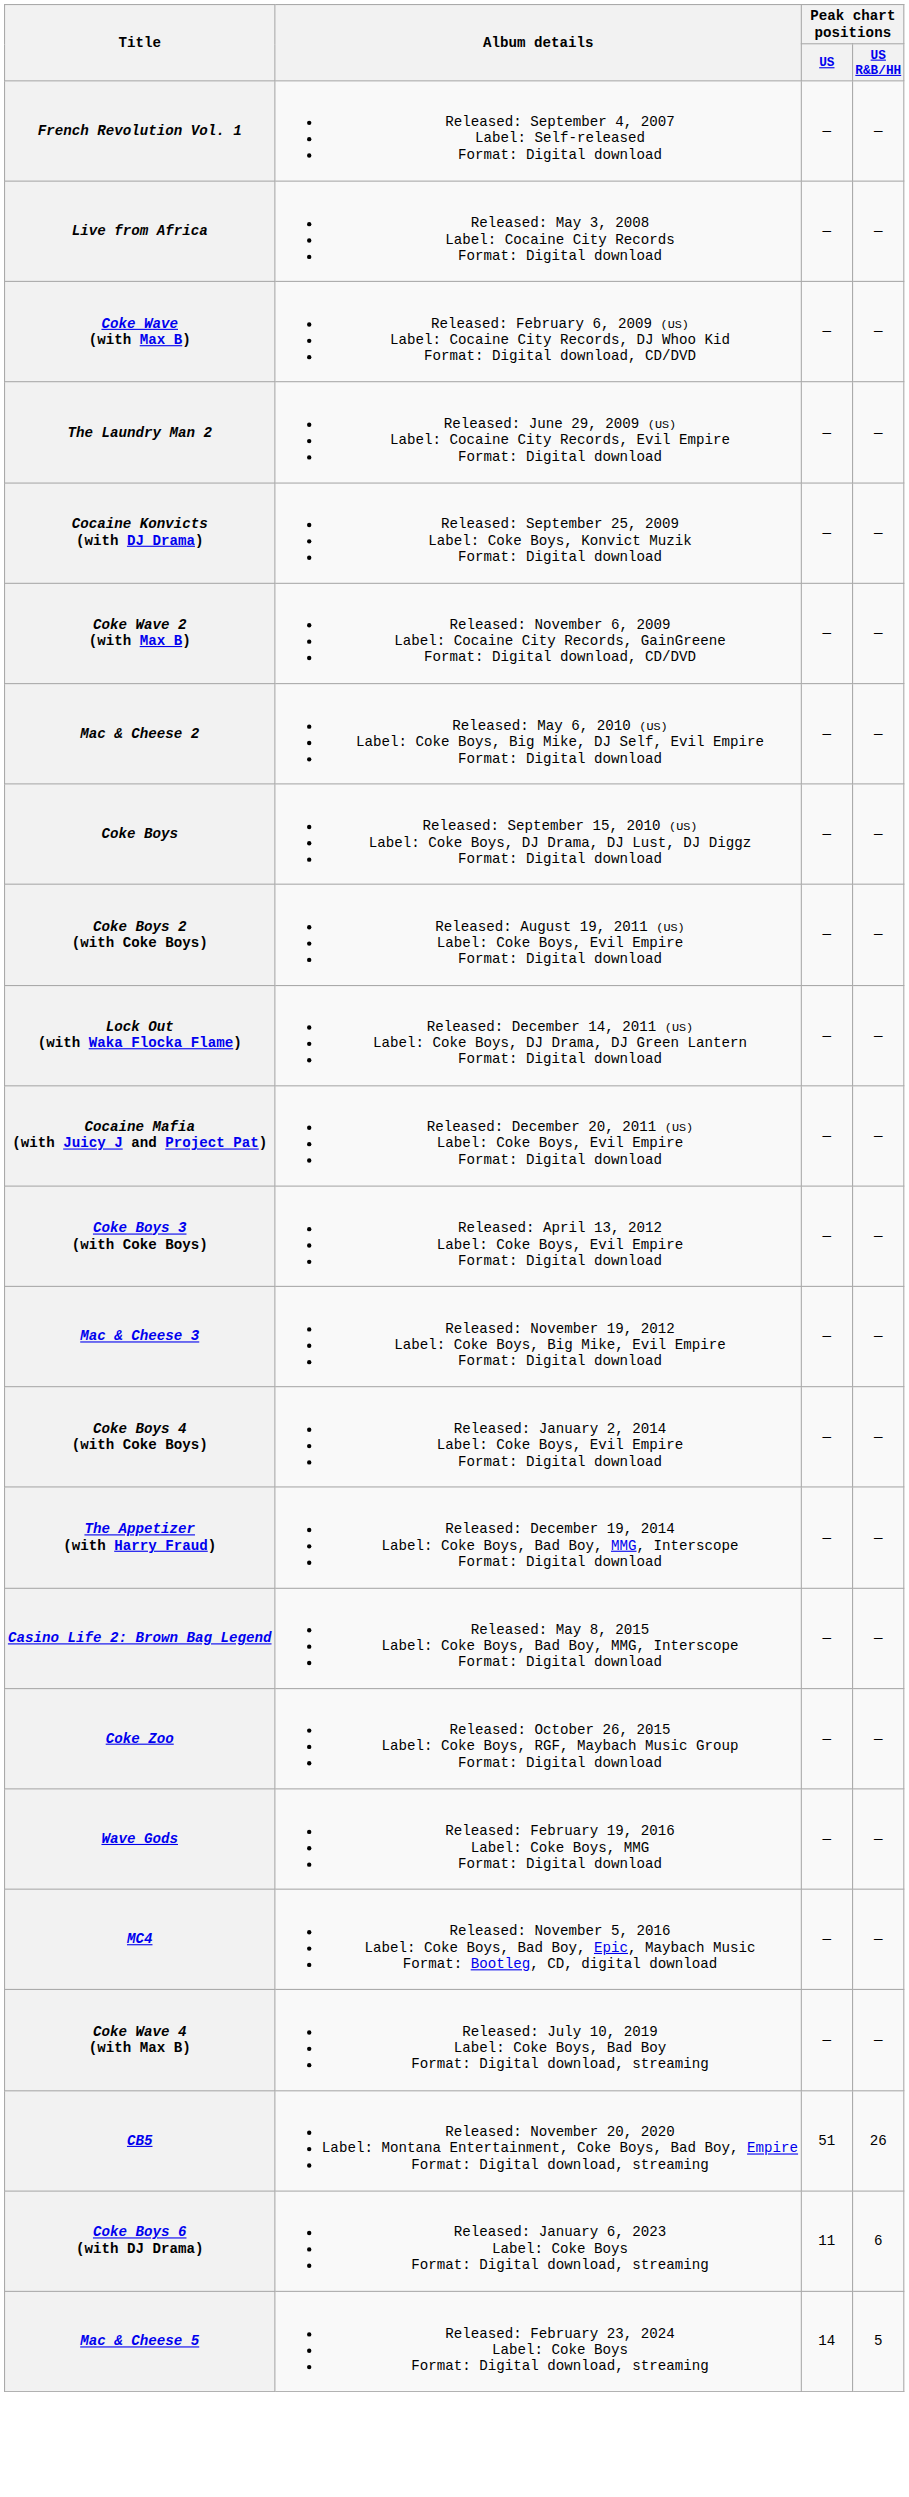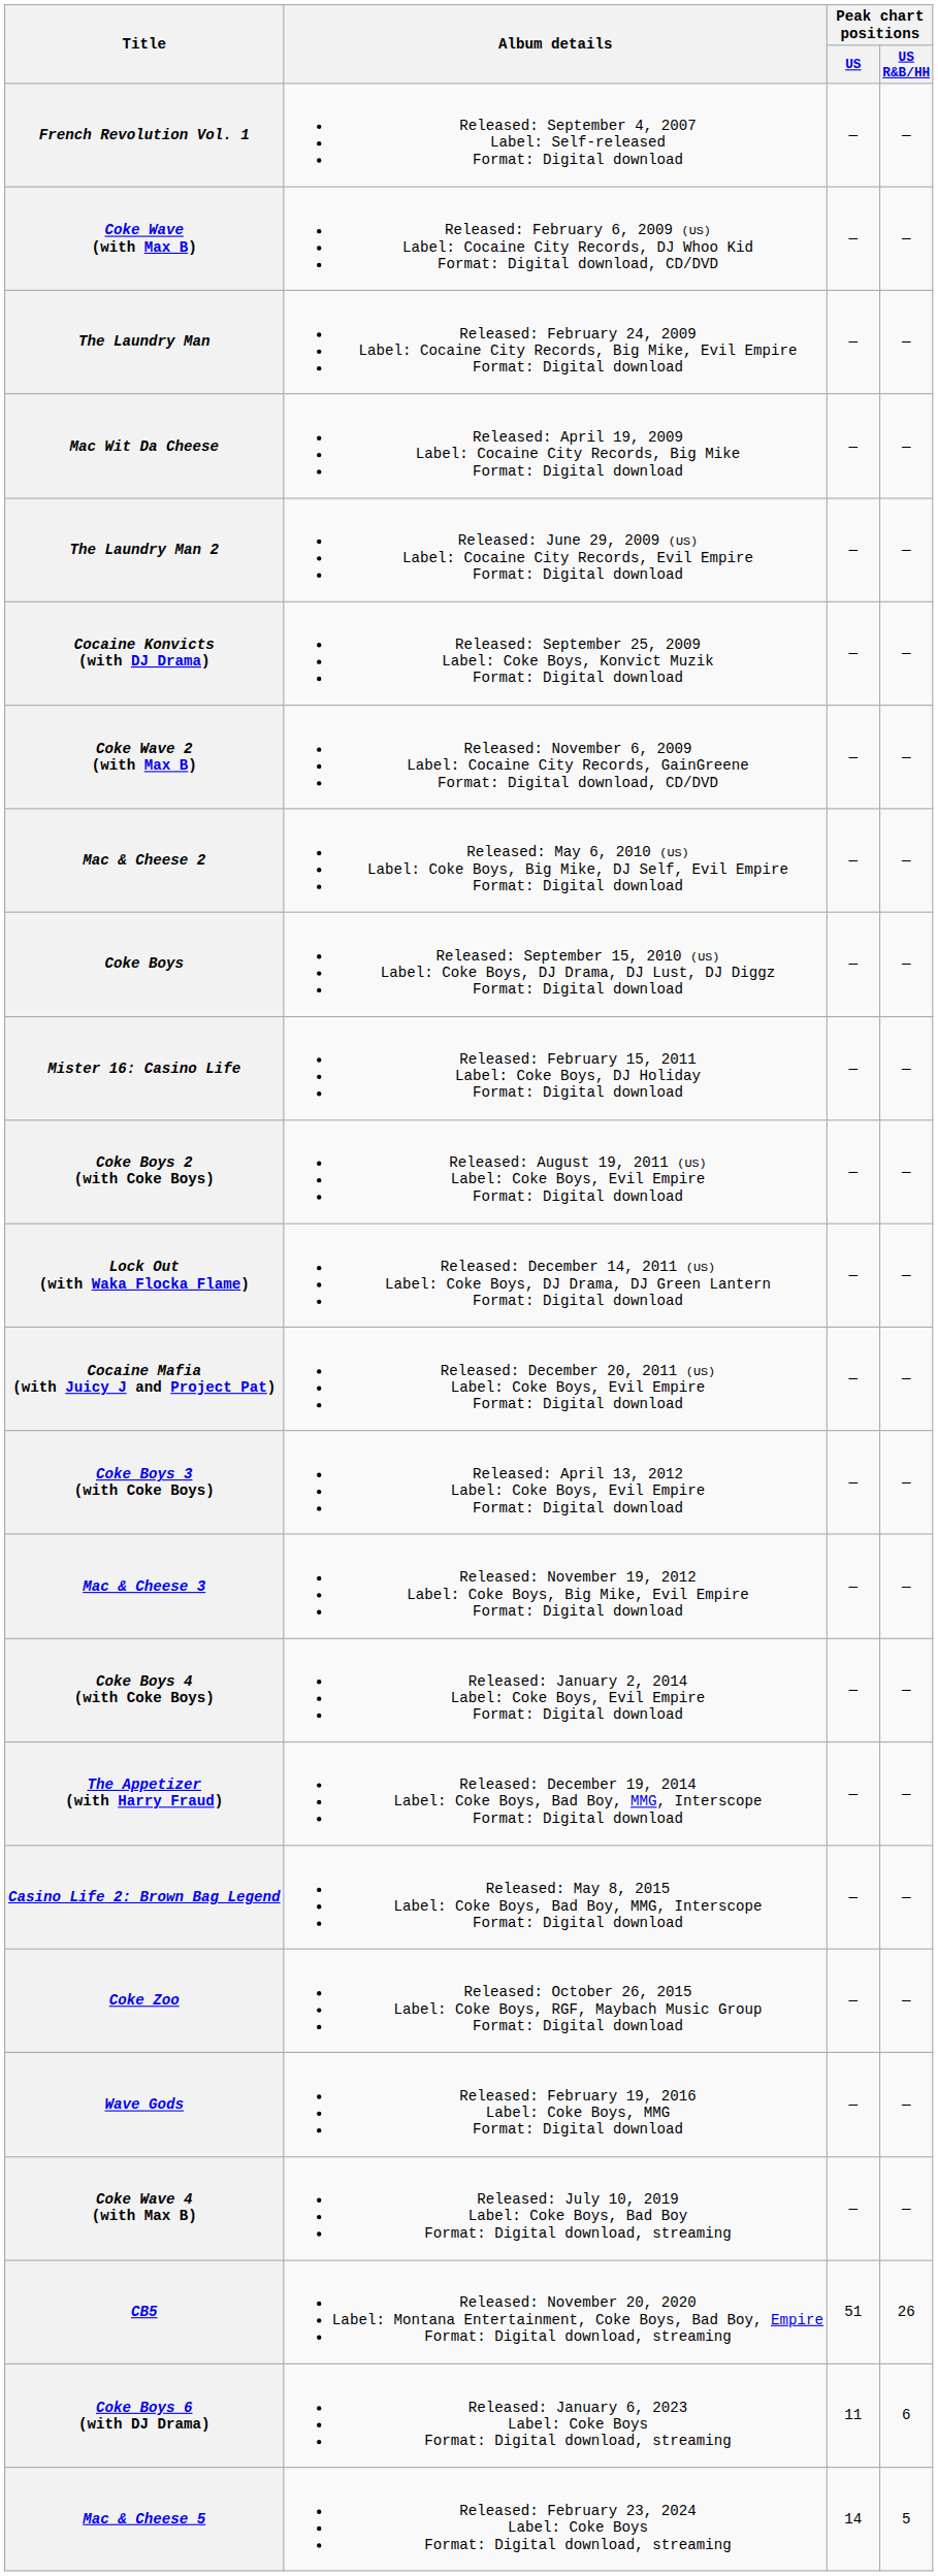- row: Live from Africa | Released: May 3, 2008 Label: Cocaine City Records Format: Digital download | — | —
+ row: The Laundry Man | Released: February 24, 2009 Label: Cocaine City Records, Big Mike, Evil Empire Format: Digital download | — | —
+ row: Mac Wit Da Cheese | Released: April 19, 2009 Label: Cocaine City Records, Big Mike Format: Digital download | — | —
+ row: Mister 16: Casino Life | Released: February 15, 2011 Label: Coke Boys, DJ Holiday Format: Digital download | — | —
- row: MC4 | Released: November 5, 2016 Label: Coke Boys, Bad Boy, Epic, Maybach Music Format: Bootleg, CD, digital download | — | —
